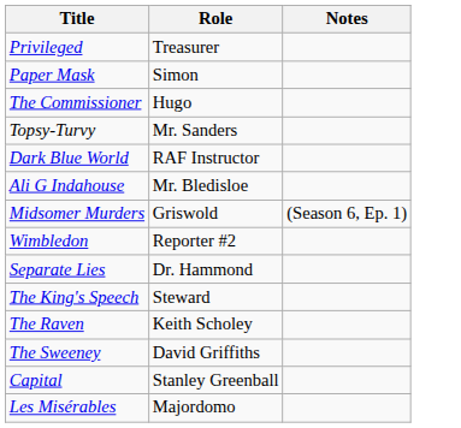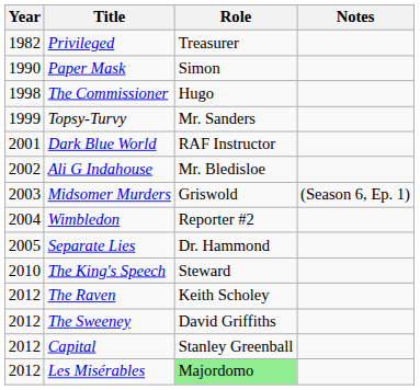+ column: Year | 1982 | 1990 | 1998 | 1999 | 2001 | 2002 | 2003 | 2004 | 2005 | 2010 | 2012 | 2012 | 2012 | 2012
Les Misérables | Role: no background -> lightgreen background
